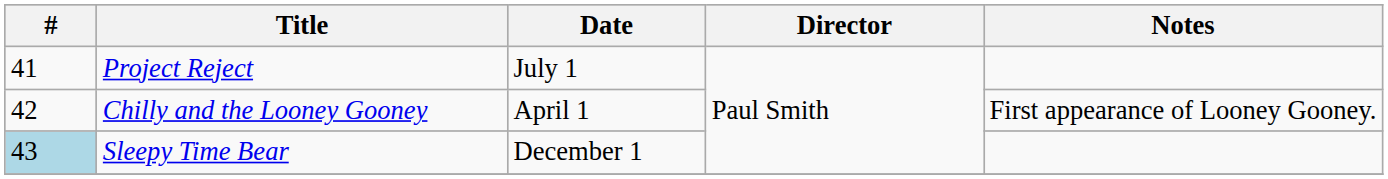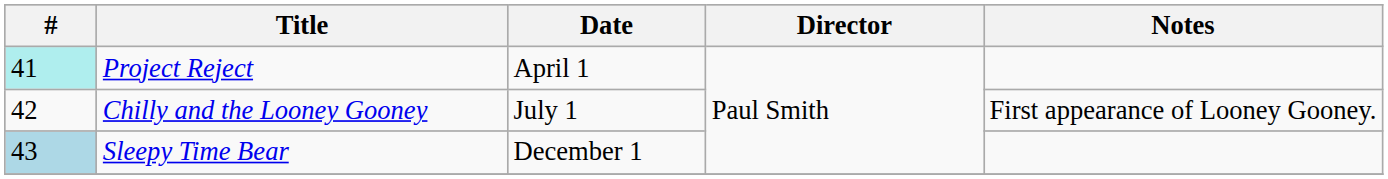Project Reject | #: no background -> paleturquoise background
Project Reject | Date: July 1 -> April 1
Chilly and the Looney Gooney | Date: April 1 -> July 1
